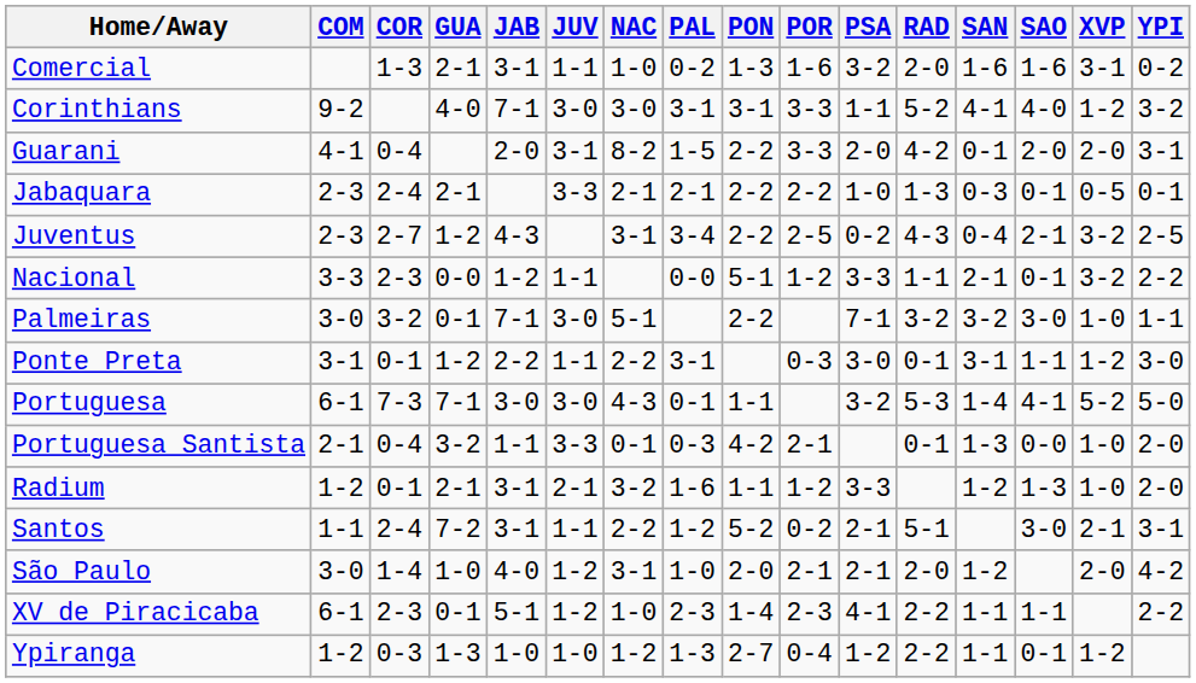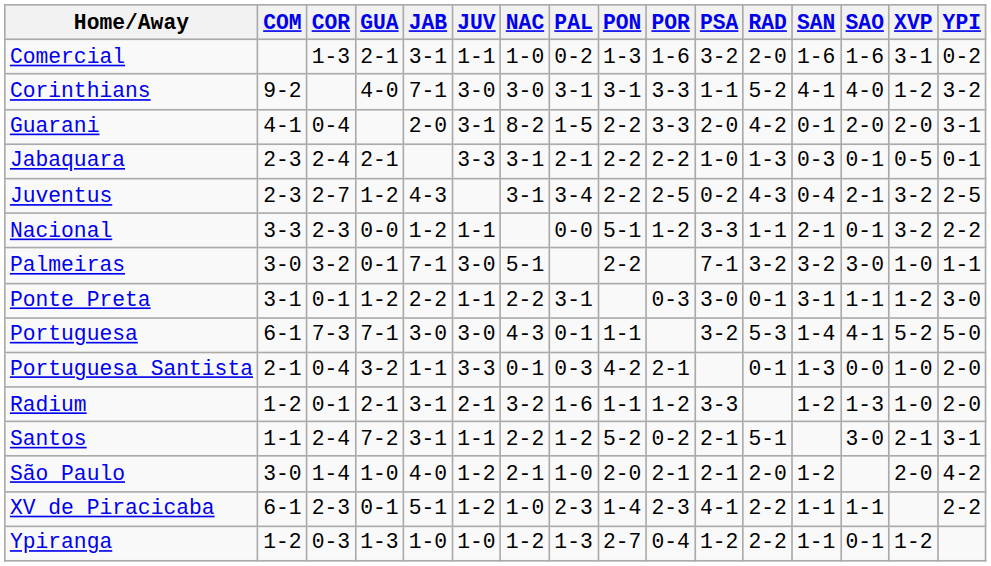Jabaquara | NAC: 2-1 -> 3-1
São Paulo | NAC: 3-1 -> 2-1
